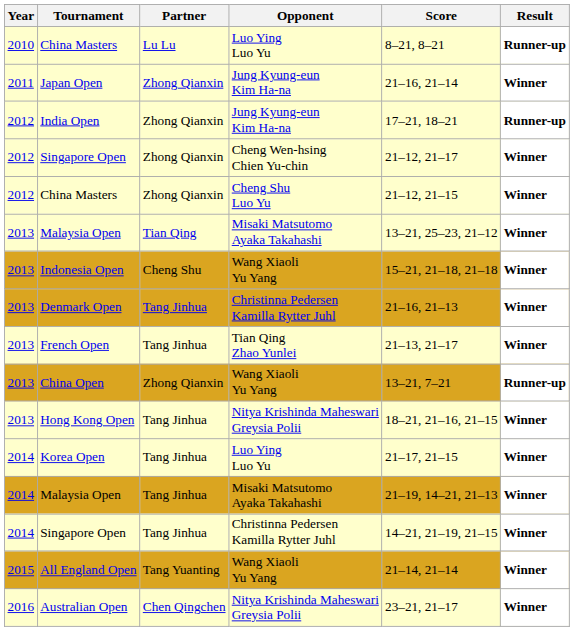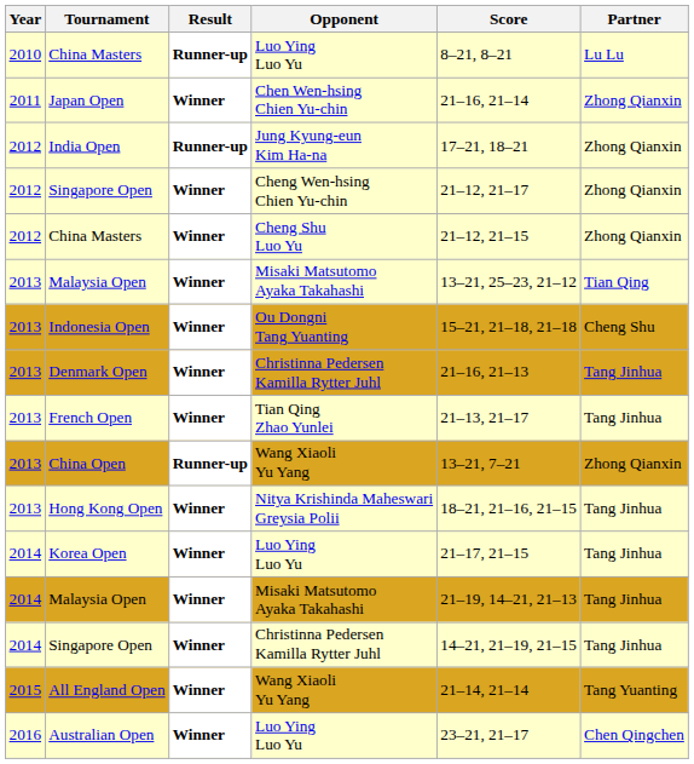columns swapped: Partner <-> Result
Japan Open | Opponent: Jung Kyung-eun Kim Ha-na -> Chen Wen-hsing Chien Yu-chin
Indonesia Open | Opponent: Wang Xiaoli Yu Yang -> Ou Dongni Tang Yuanting
Australian Open | Opponent: Nitya Krishinda Maheswari Greysia Polii -> Luo Ying Luo Yu
